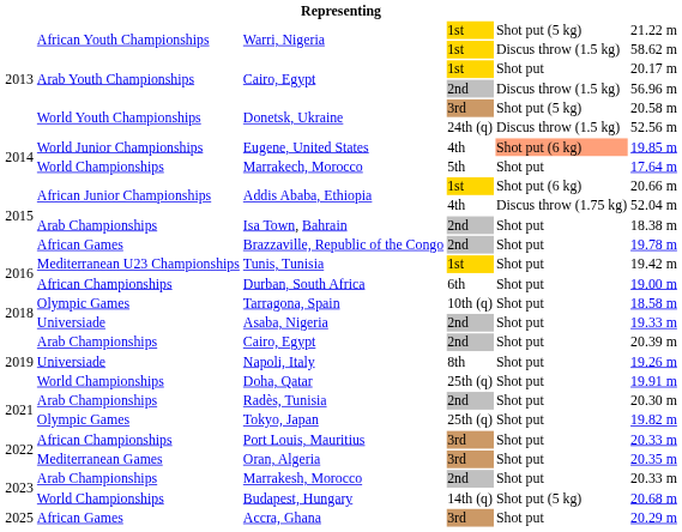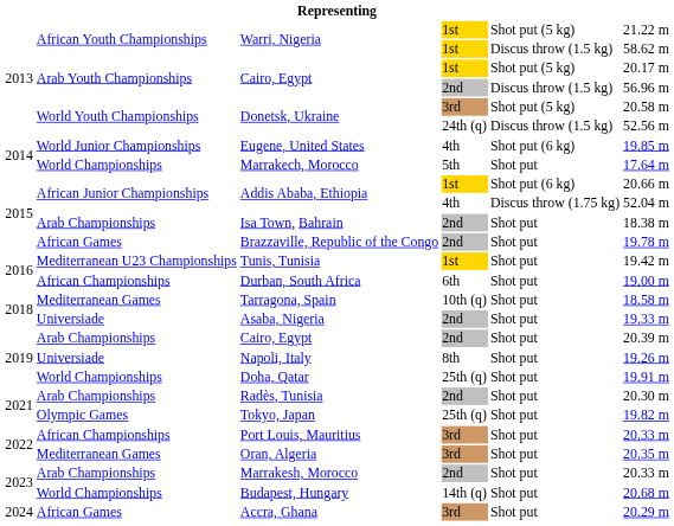Cairo, Egypt / 1st | column 5: Shot put -> Shot put (5 kg)
Eugene, United States | column 5: lightsalmon background -> no background
Tarragona, Spain | column 2: Olympic Games -> Mediterranean Games
Budapest, Hungary | column 5: Shot put (5 kg) -> Shot put
Accra, Ghana | column 1: 2025 -> 2024
